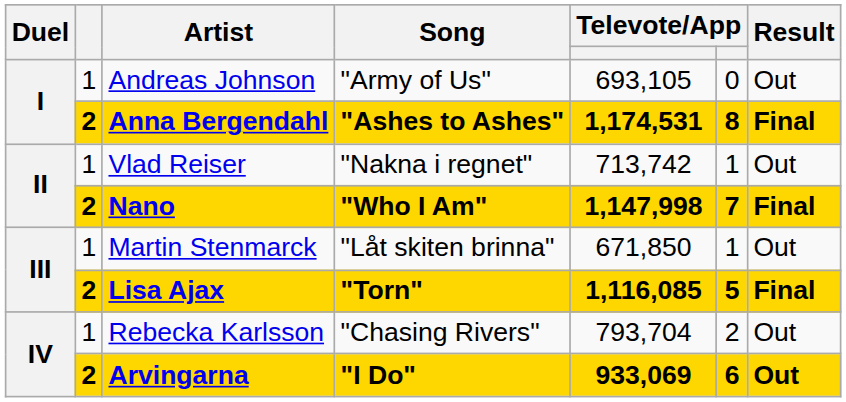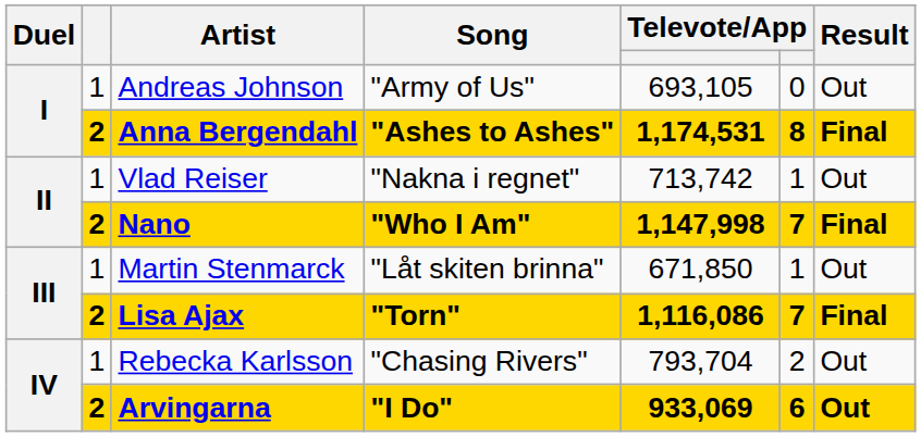Lisa Ajax | column 5: 1,116,085 -> 1,116,086
Lisa Ajax | column 6: 5 -> 7
